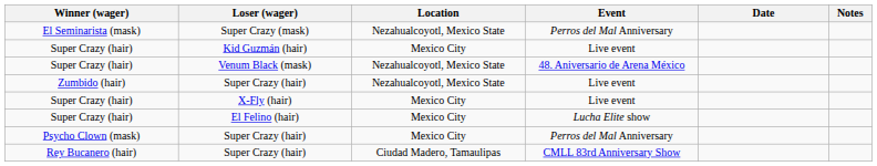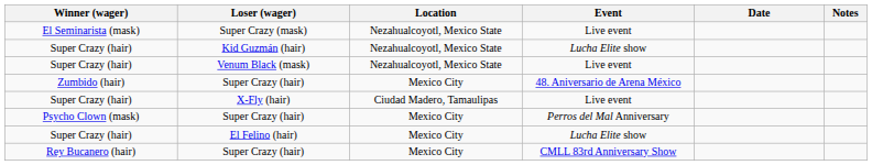Super Crazy (mask) | Event: Perros del Mal Anniversary -> Live event
Kid Guzmán (hair) | Location: Mexico City -> Nezahualcoyotl, Mexico State
Kid Guzmán (hair) | Event: Live event -> Lucha Elite show
Venum Black (mask) | Event: 48. Aniversario de Arena México -> Live event
Zumbido (hair) / Super Crazy (hair) | Location: Nezahualcoyotl, Mexico State -> Mexico City
Zumbido (hair) / Super Crazy (hair) | Event: Live event -> 48. Aniversario de Arena México
X-Fly (hair) | Location: Mexico City -> Ciudad Madero, Tamaulipas
rows swapped: Psycho Clown (mask) / Super Crazy (hair) <-> El Felino (hair)
Rey Bucanero (hair) / Super Crazy (hair) | Location: Ciudad Madero, Tamaulipas -> Mexico City
